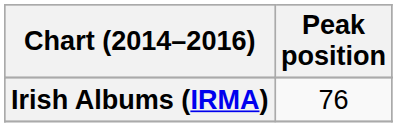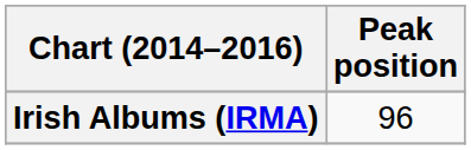Irish Albums (IRMA) | Peak position: 76 -> 96
